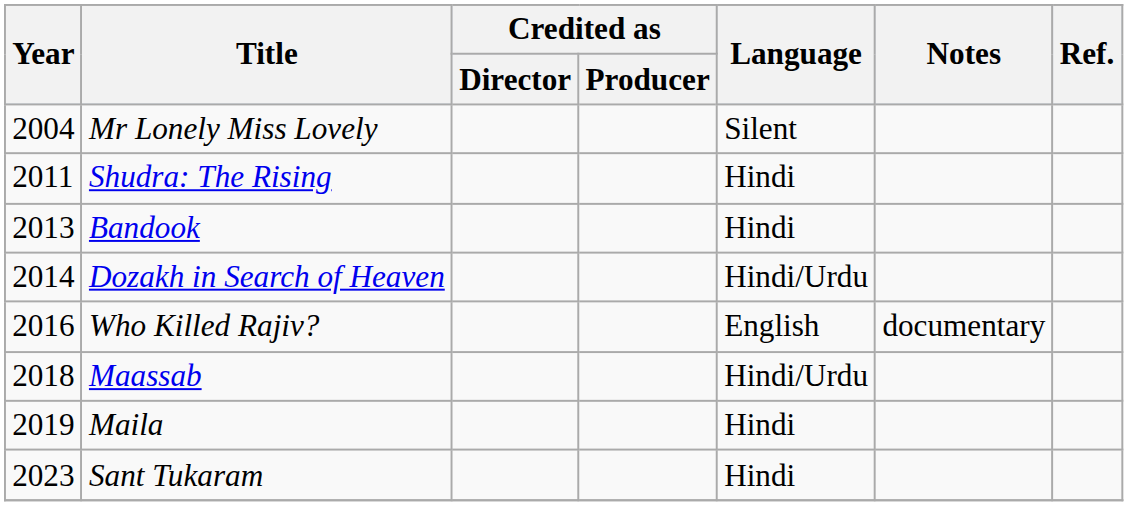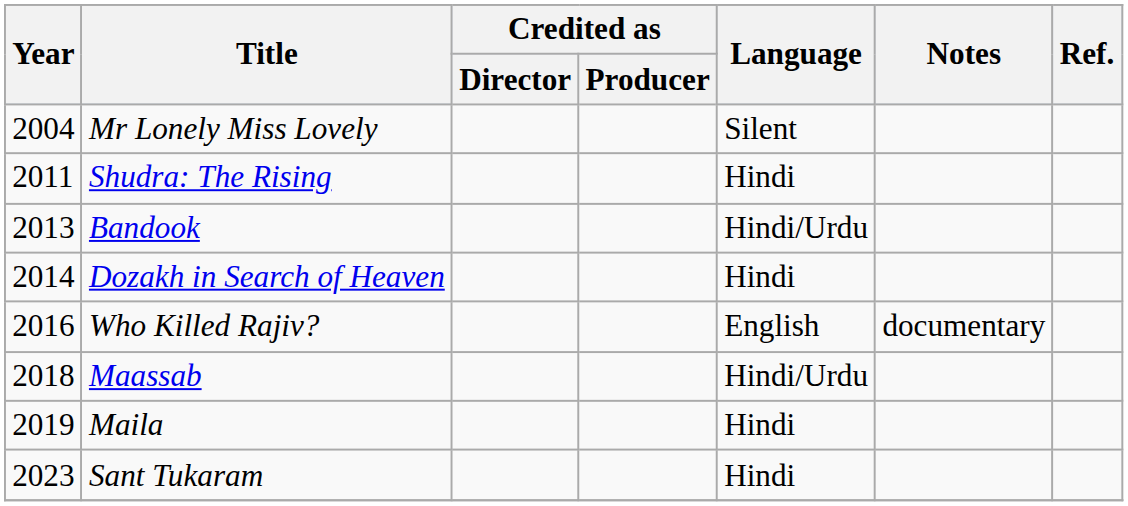Bandook | Language: Hindi -> Hindi/Urdu
Dozakh in Search of Heaven | Language: Hindi/Urdu -> Hindi
